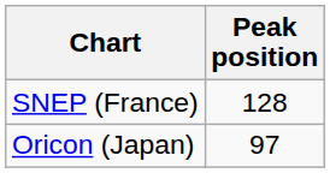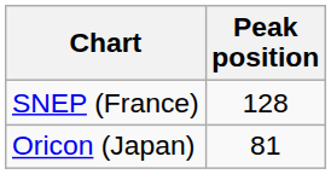Oricon (Japan) | Peak position: 97 -> 81
